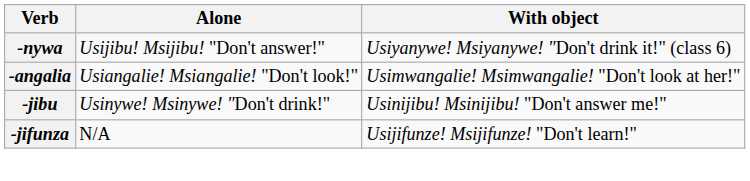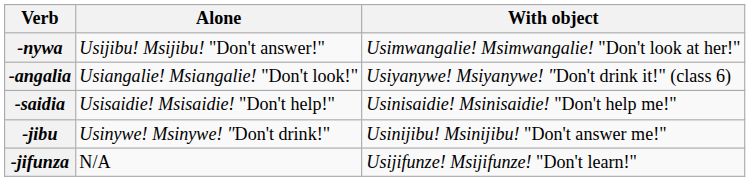-nywa | With object: Usiyanywe! Msiyanywe! "Don't drink it!" (class 6) -> Usimwangalie! Msimwangalie! "Don't look at her!"
-angalia | With object: Usimwangalie! Msimwangalie! "Don't look at her!" -> Usiyanywe! Msiyanywe! "Don't drink it!" (class 6)
+ row: -saidia | Usisaidie! Msisaidie! "Don't help!" | Usinisaidie! Msinisaidie! "Don't help me!"
